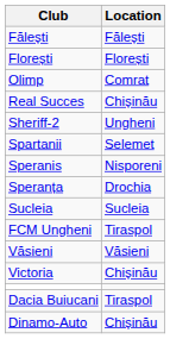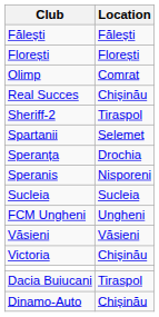Sheriff-2 | Location: Ungheni -> Tiraspol
rows swapped: Speranis <-> Speranța
FCM Ungheni | Location: Tiraspol -> Ungheni
